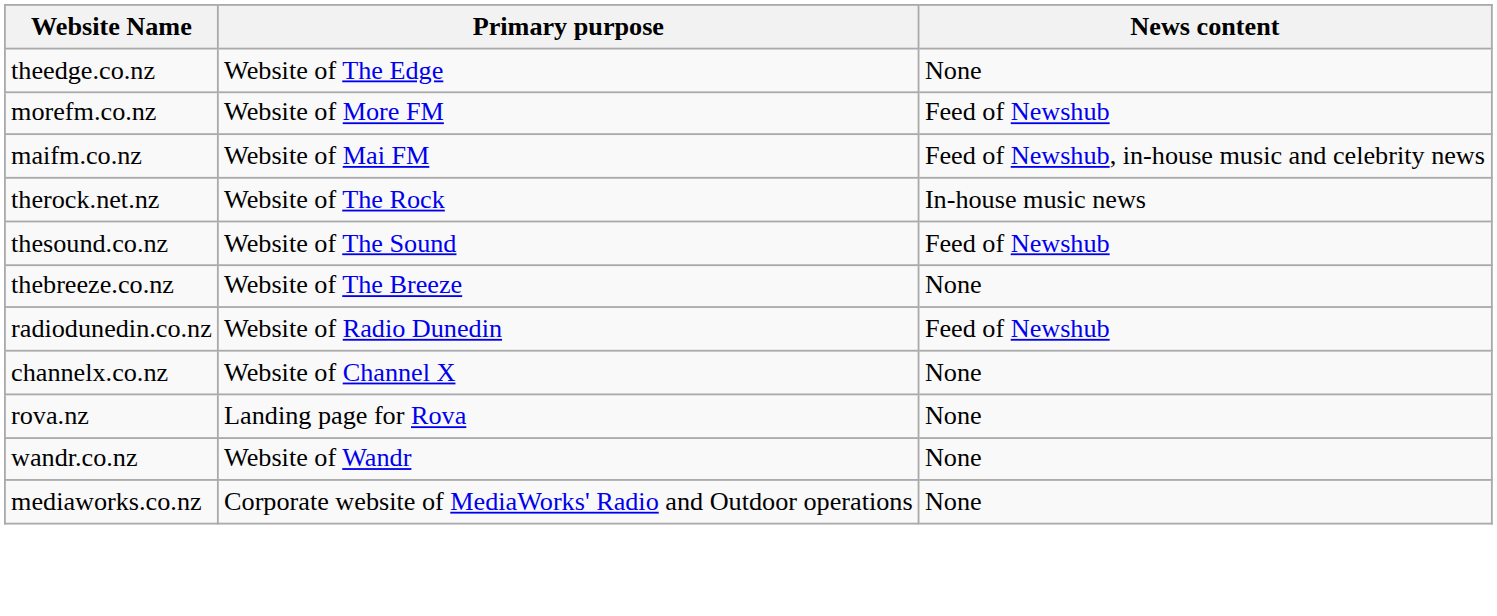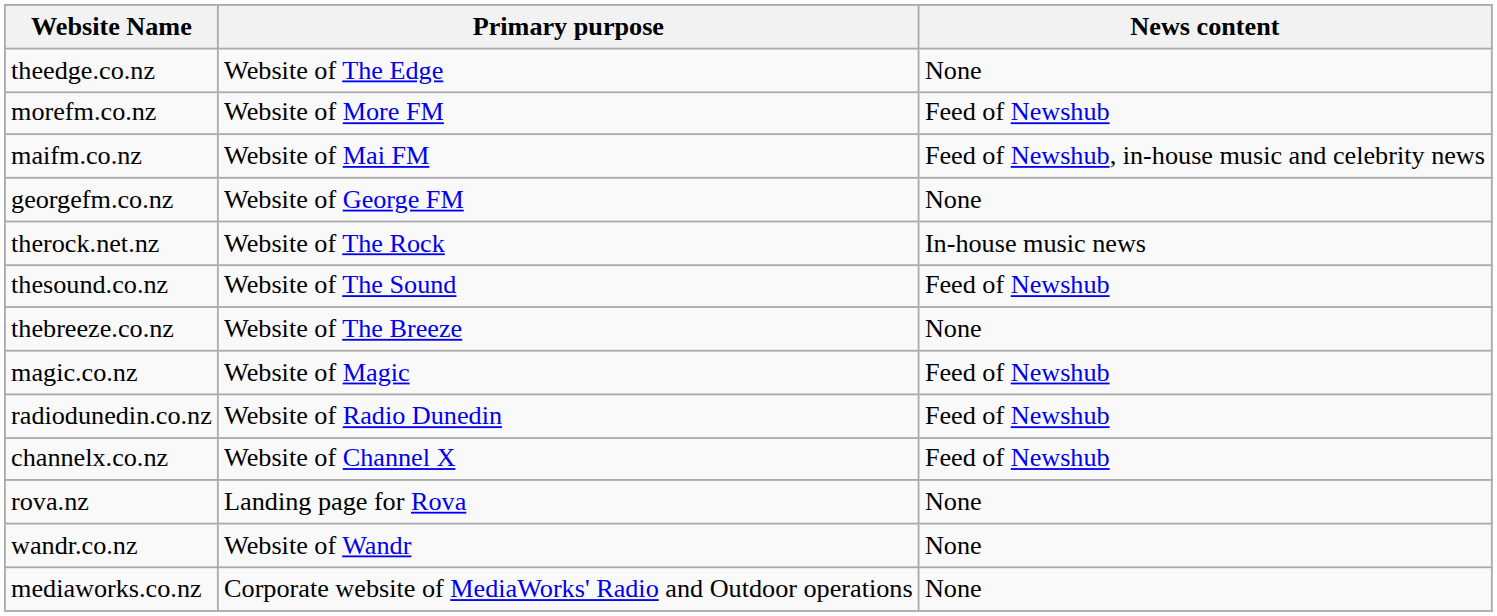+ row: georgefm.co.nz | Website of George FM | None
+ row: magic.co.nz | Website of Magic | Feed of Newshub
channelx.co.nz | News content: None -> Feed of Newshub
